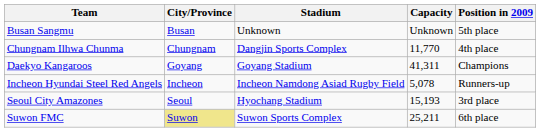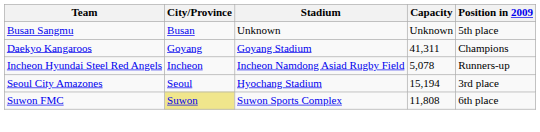- row: Chungnam Ilhwa Chunma | Chungnam | Dangjin Sports Complex | 11,770 | 4th place
Seoul City Amazones | Capacity: 15,193 -> 15,194
Suwon FMC | Capacity: 25,211 -> 11,808
